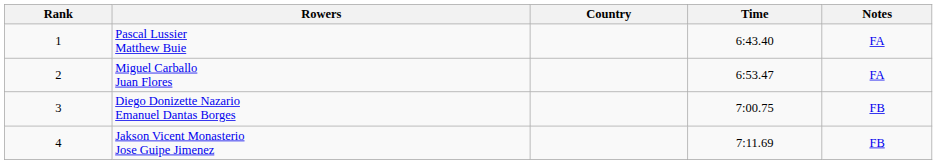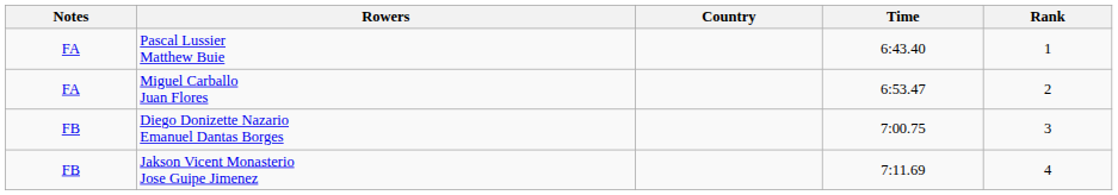columns swapped: Rank <-> Notes
